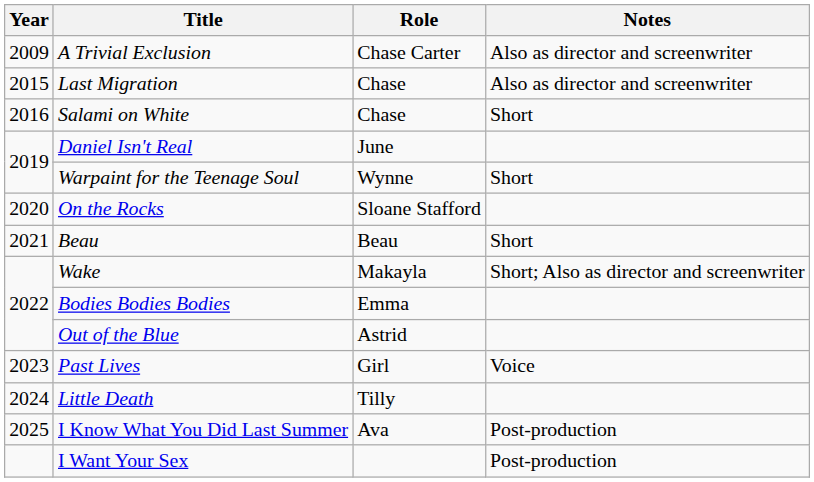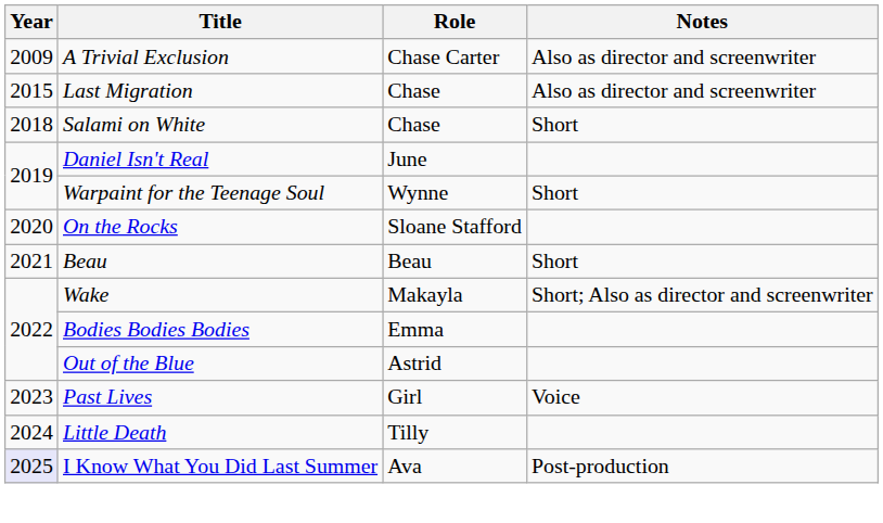Salami on White | Year: 2016 -> 2018
I Know What You Did Last Summer | Year: no background -> lavender background
- row: I Want Your Sex | Post-production
